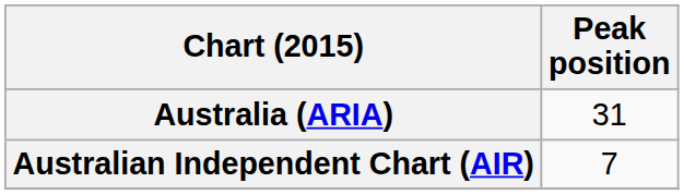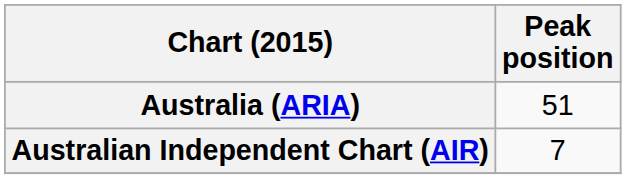Australia (ARIA) | Peak position: 31 -> 51
